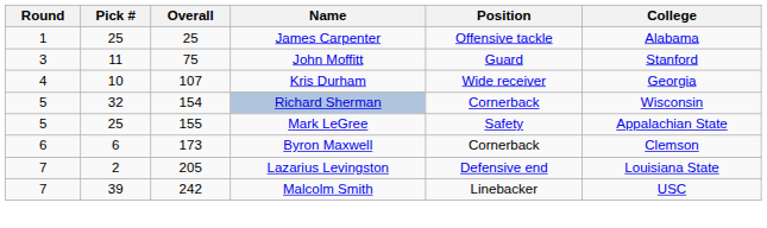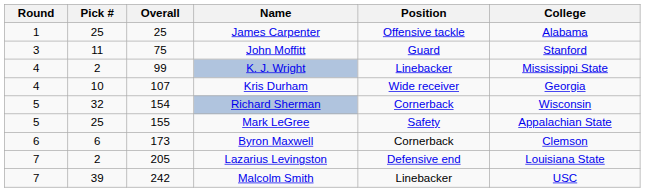+ row: 4 | 2 | 99 | K. J. Wright | Linebacker | Mississippi State
